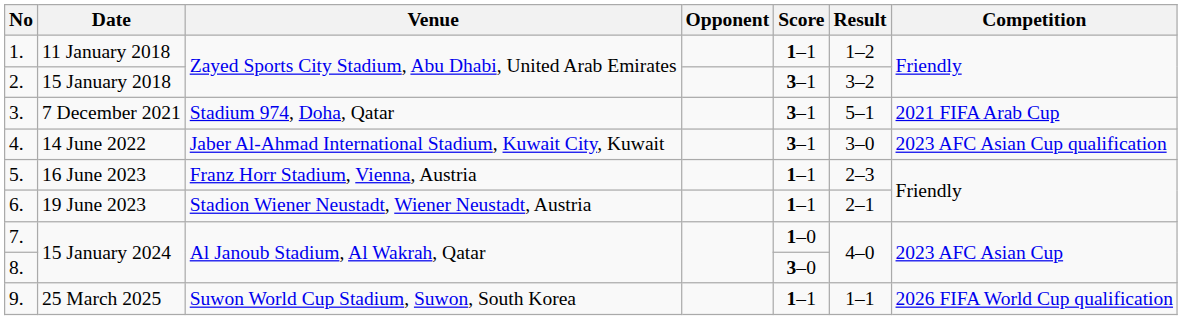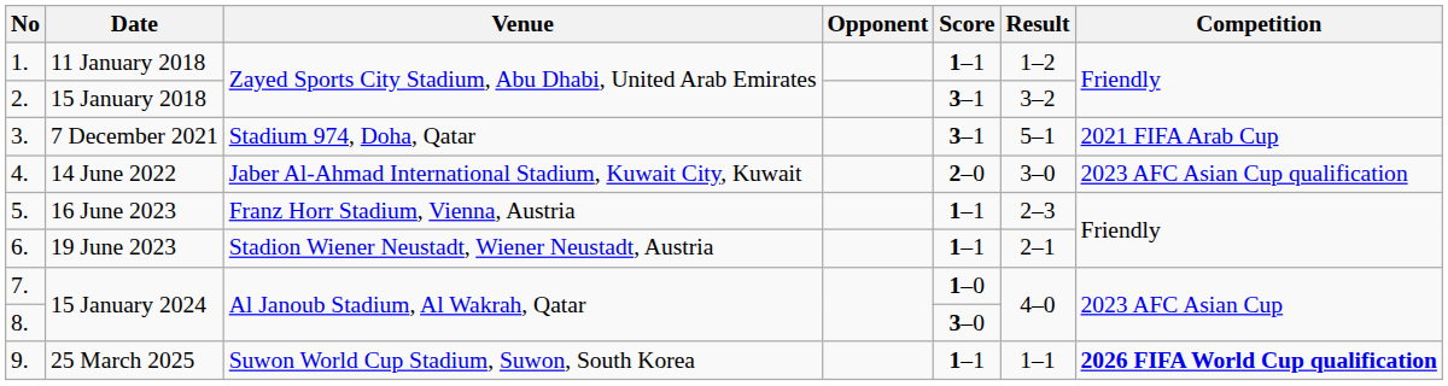4. | Score: 3–1 -> 2–0
9. | Competition: normal -> bold
